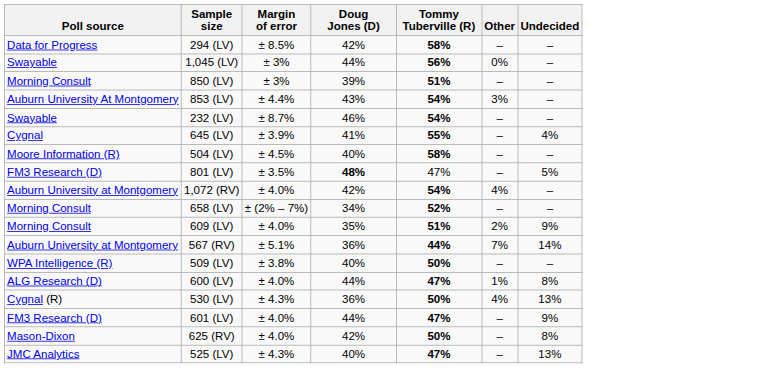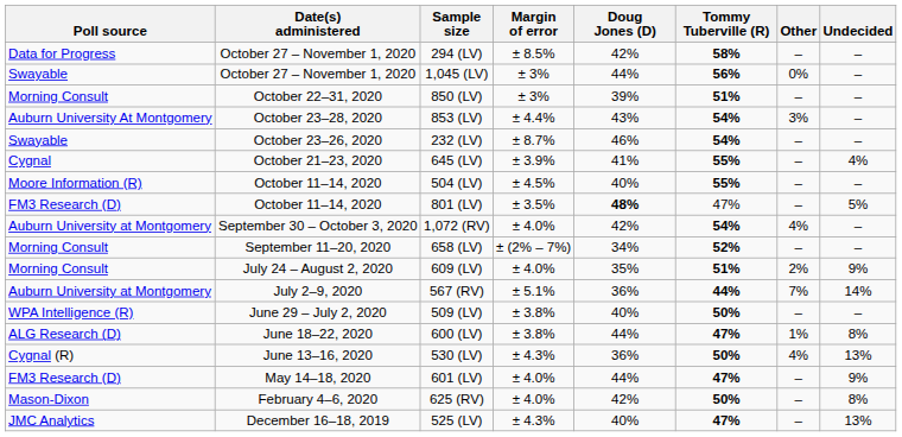+ column: Date(s) administered | October 27 – November 1, 2020 | October 27 – November 1, 2020 | October 22–31, 2020 | October 23–28, 2020 | October 23–26, 2020 | October 21–23, 2020 | October 11–14, 2020 | October 11–14, 2020 | September 30 – October 3, 2020 | September 11–20, 2020 | July 24 – August 2, 2020 | July 2–9, 2020 | June 29 – July 2, 2020 | June 18–22, 2020 | June 13–16, 2020 | May 14–18, 2020 | February 4–6, 2020 | December 16–18, 2019
504 (LV) | Tommy Tuberville (R): 58% -> 55%
600 (LV) | Margin of error: ± 4.0% -> ± 3.8%
